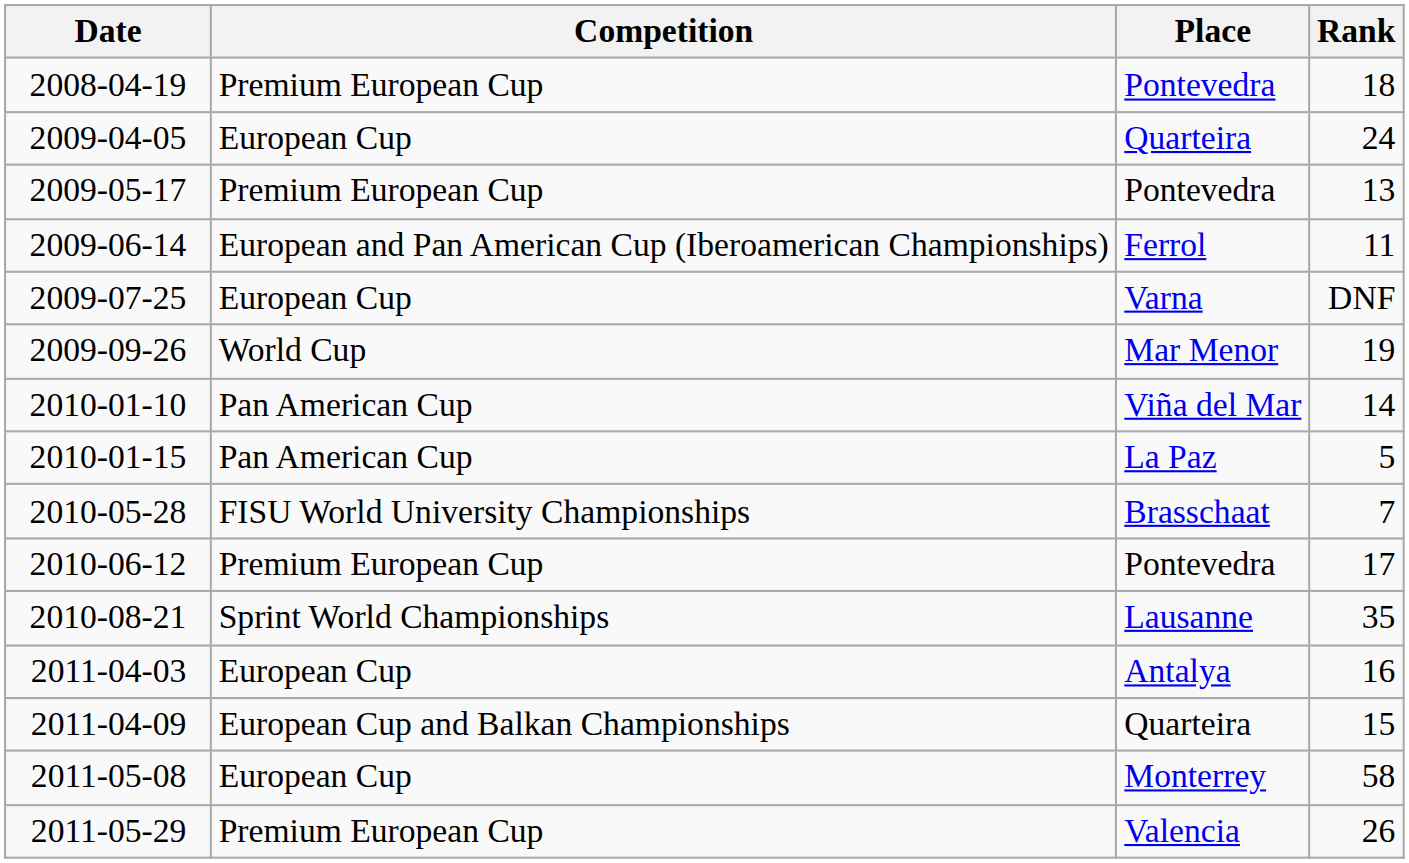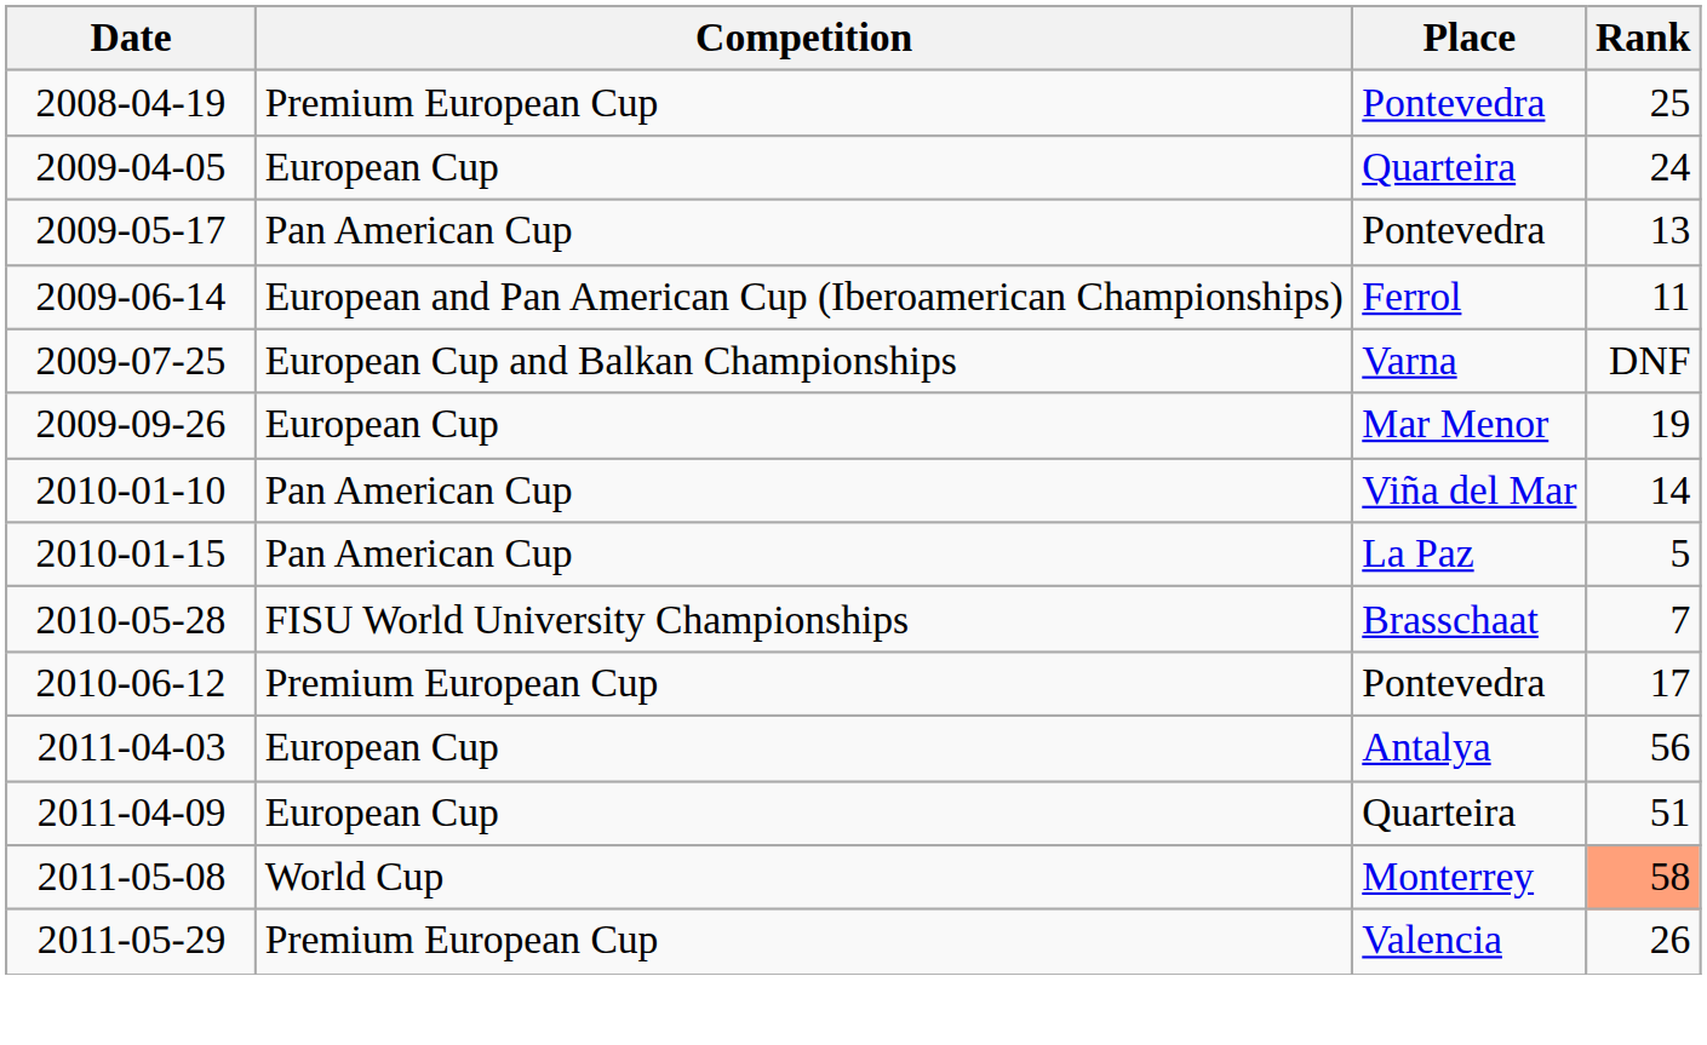2008-04-19 | Rank: 18 -> 25
2009-05-17 | Competition: Premium European Cup -> Pan American Cup
2009-07-25 | Competition: European Cup -> European Cup and Balkan Championships
2009-09-26 | Competition: World Cup -> European Cup
- row: 2010-08-21 | Sprint World Championships | Lausanne | 35
2011-04-03 | Rank: 16 -> 56
2011-04-09 | Competition: European Cup and Balkan Championships -> European Cup
2011-04-09 | Rank: 15 -> 51
2011-05-08 | Competition: European Cup -> World Cup
2011-05-08 | Rank: no background -> lightsalmon background
